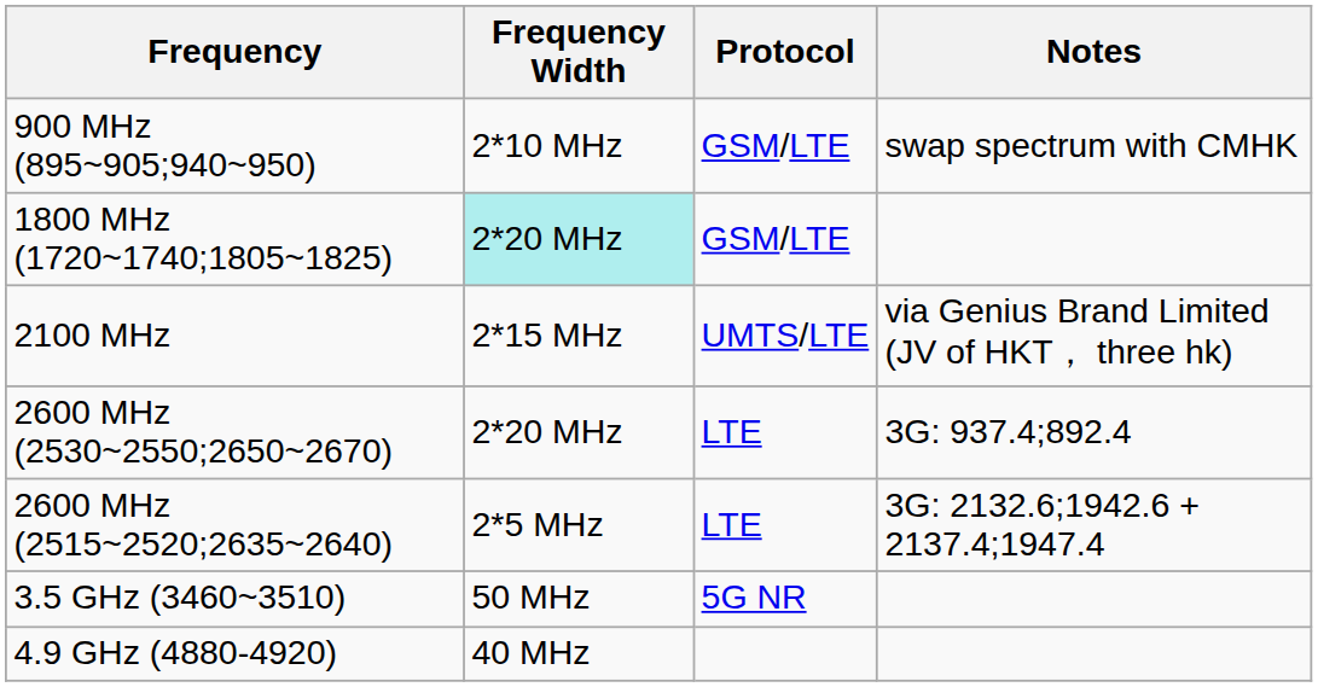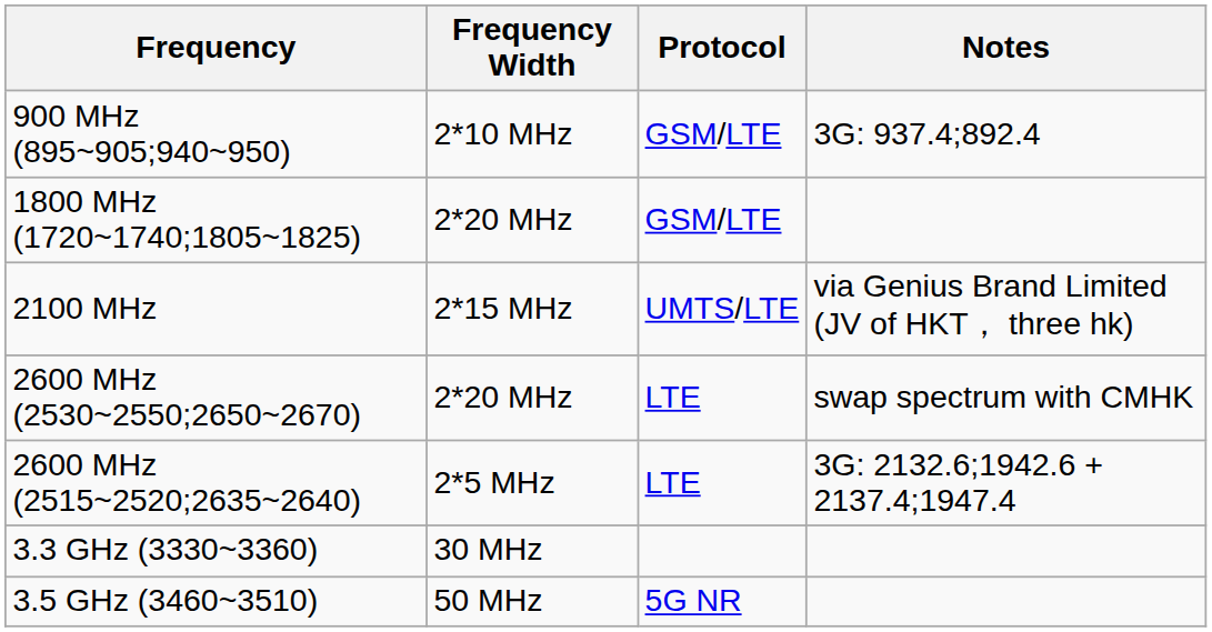900 MHz (895~905;940~950) | Notes: swap spectrum with CMHK -> 3G: 937.4;892.4
1800 MHz (1720~1740;1805~1825) | Frequency Width: paleturquoise background -> no background
2600 MHz (2530~2550;2650~2670) | Notes: 3G: 937.4;892.4 -> swap spectrum with CMHK
+ row: 3.3 GHz (3330~3360) | 30 MHz
- row: 4.9 GHz (4880-4920) | 40 MHz
